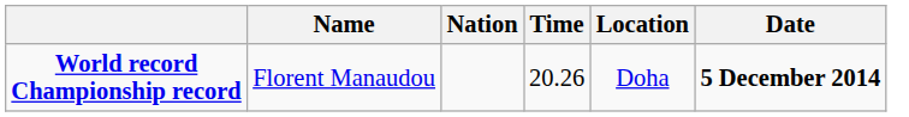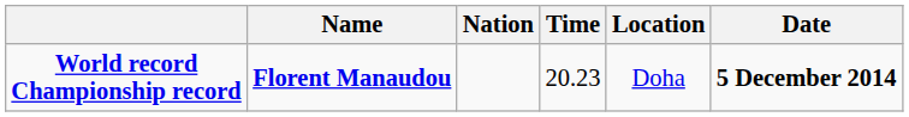World record Championship record | Name: normal -> bold
World record Championship record | Time: 20.26 -> 20.23
